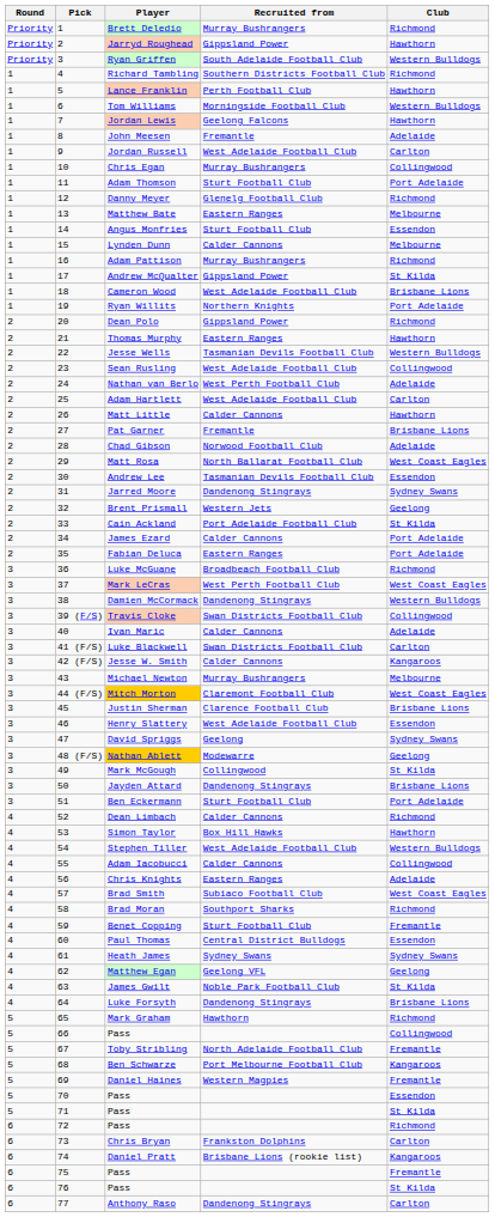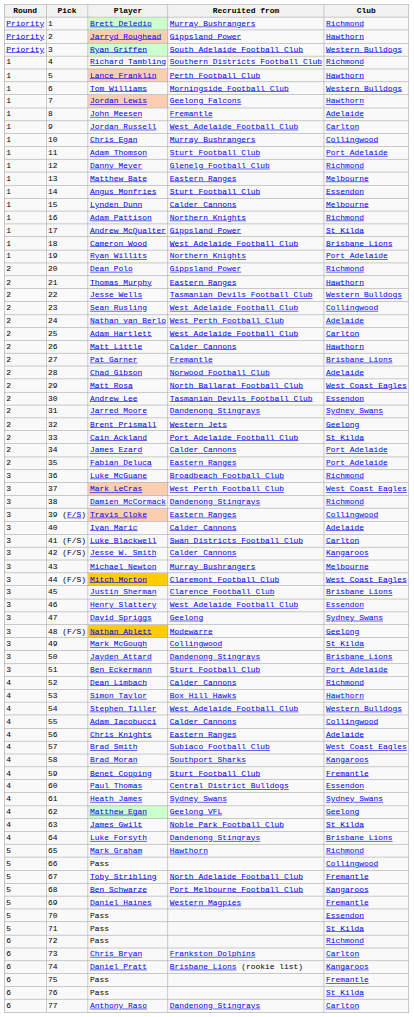Adam Pattison | Recruited from: Murray Bushrangers -> Northern Knights
Damien McCormack | Club: Western Bulldogs -> Richmond
Travis Cloke | Recruited from: Swan Districts Football Club -> Eastern Ranges
Brad Moran | Club: Richmond -> Kangaroos
